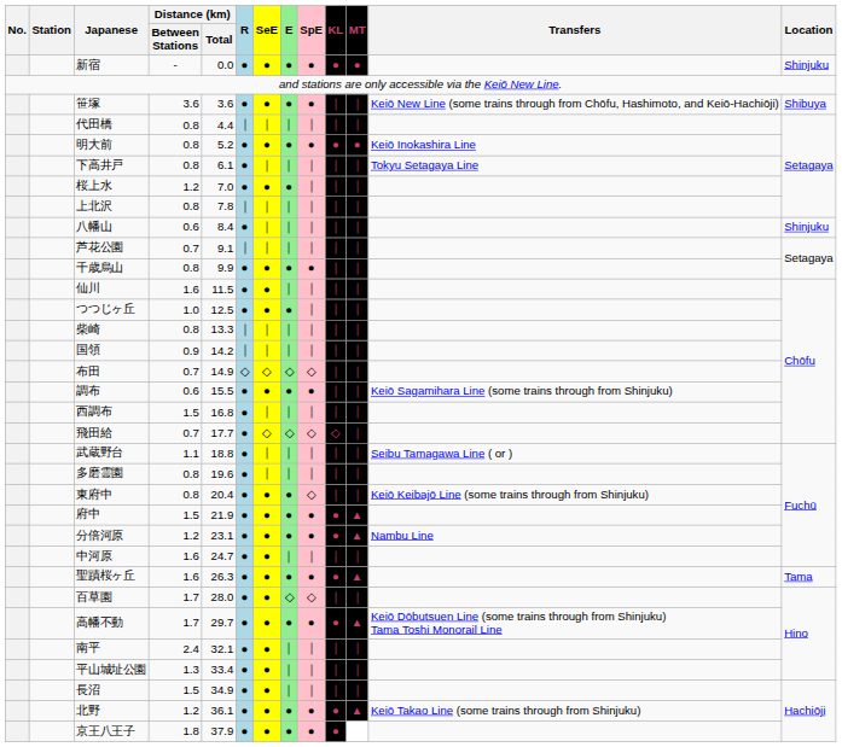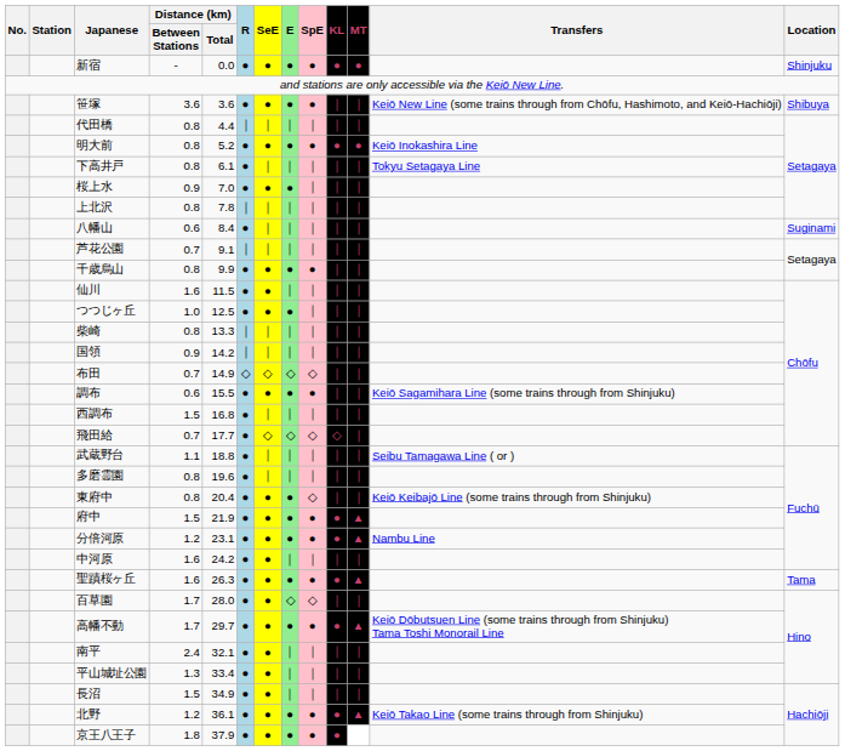桜上水 | Distance (km) / Between Stations: 1.2 -> 0.9
八幡山 | Location: Shinjuku -> Suginami
中河原 | Distance (km) / Total: 24.7 -> 24.2
